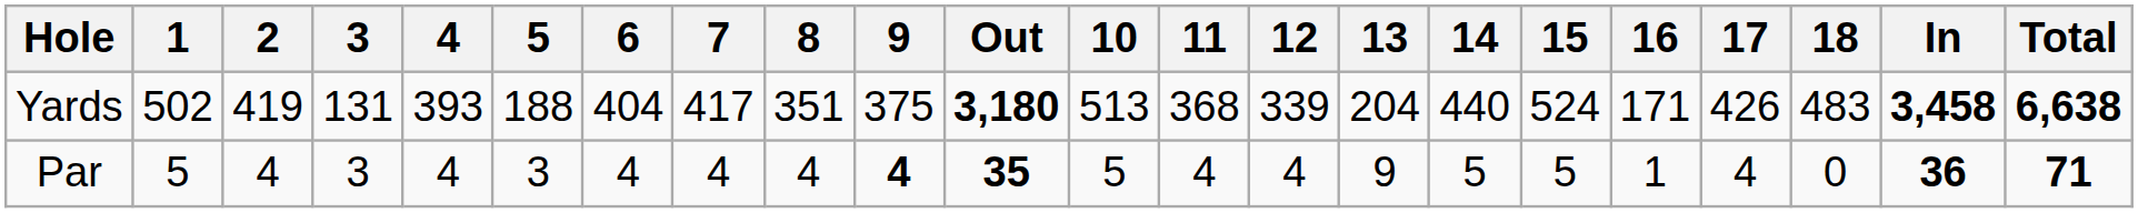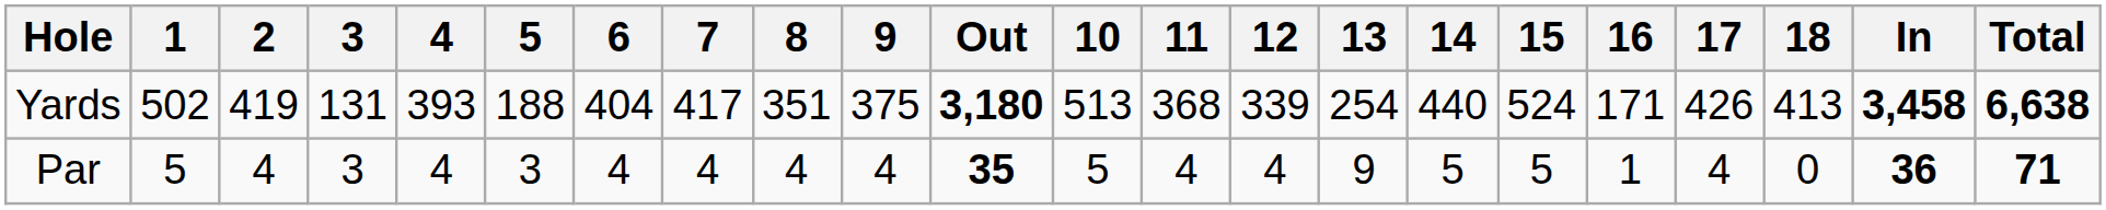Yards | 13: 204 -> 254
Yards | 18: 483 -> 413
Par | 9: bold -> normal
